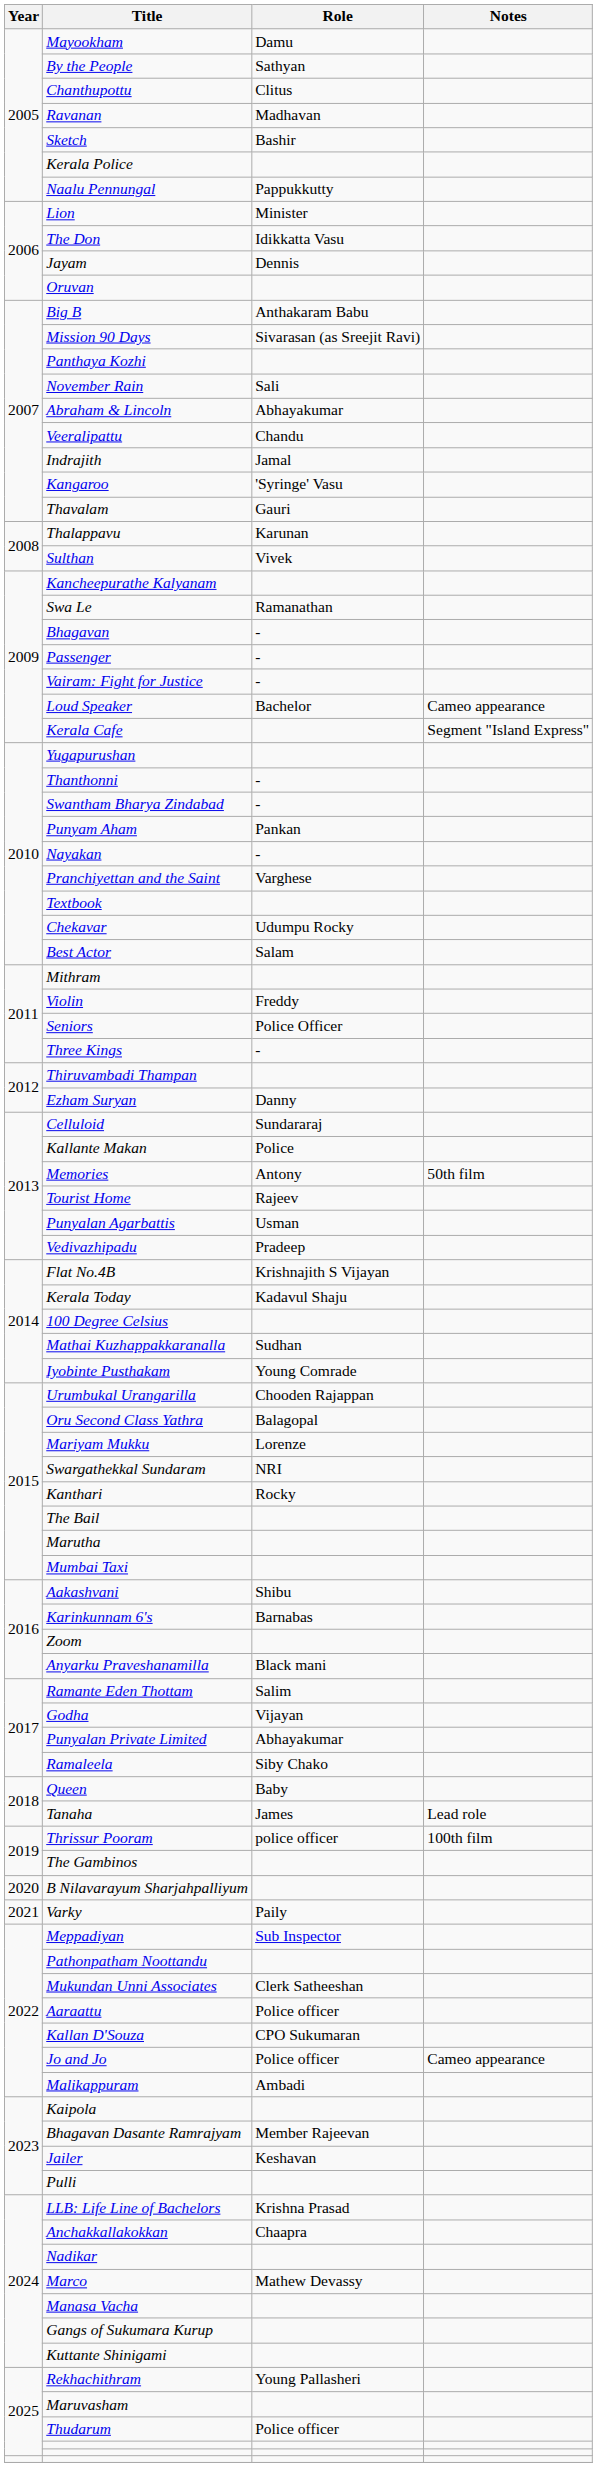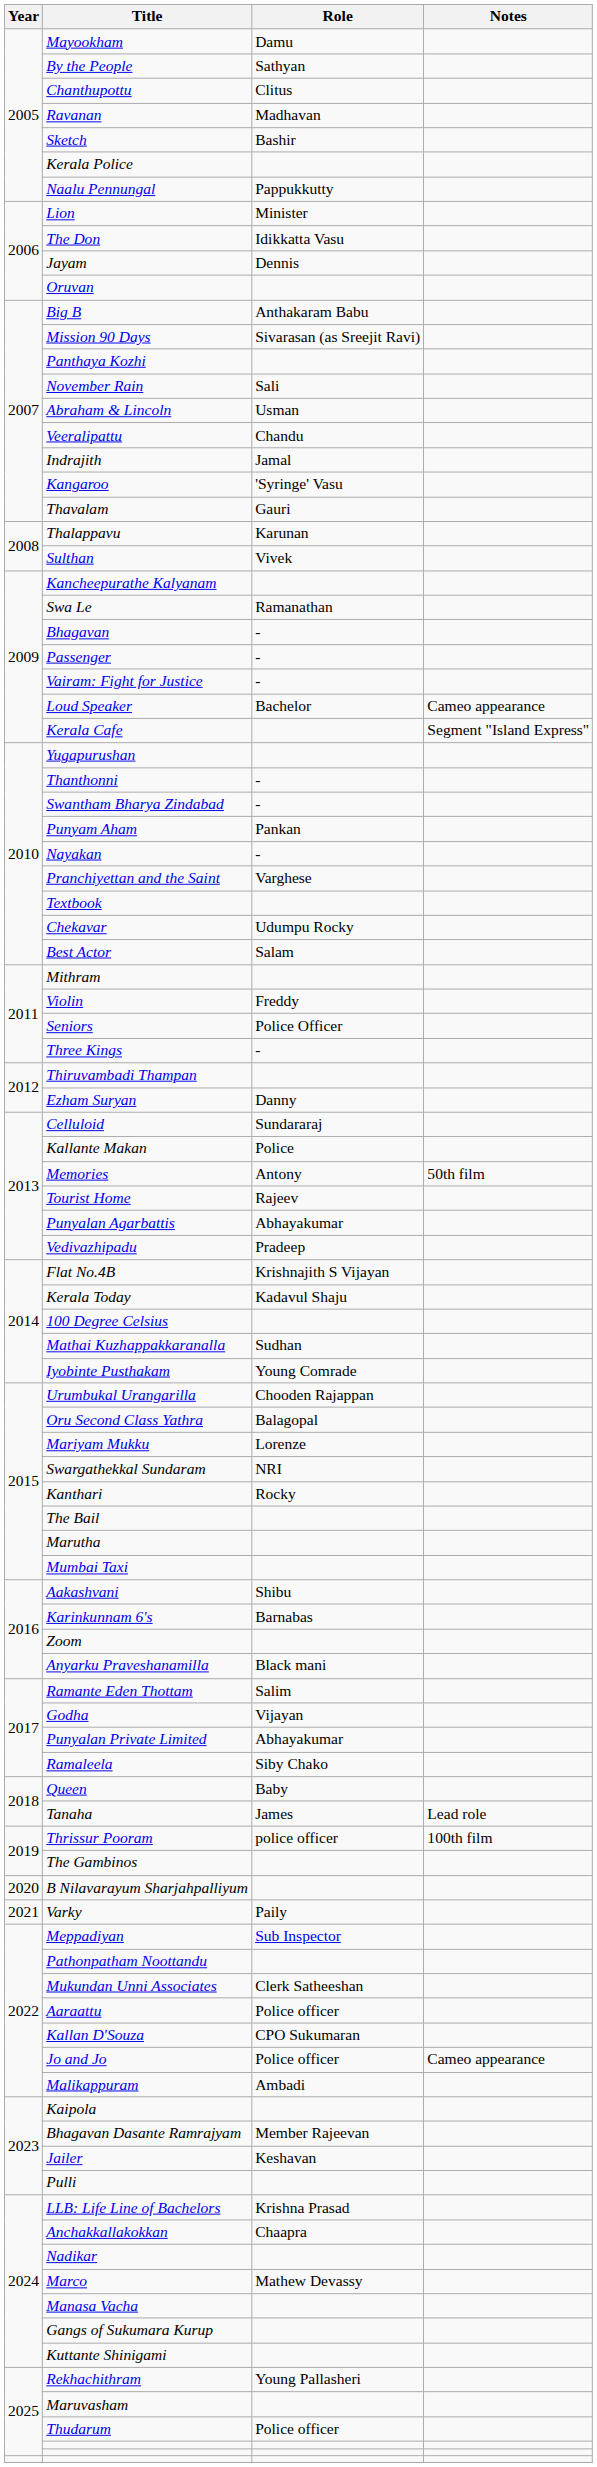Abraham & Lincoln | Role: Abhayakumar -> Usman
Punyalan Agarbattis | Role: Usman -> Abhayakumar
